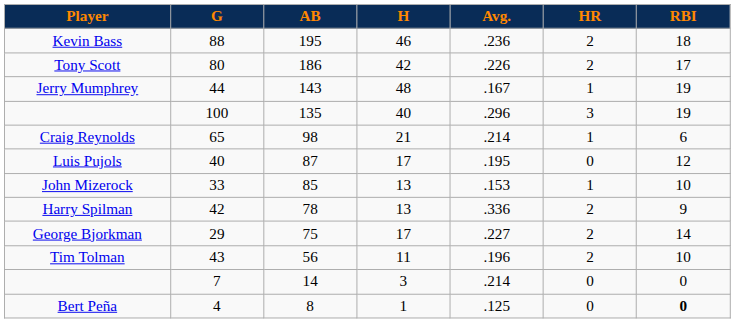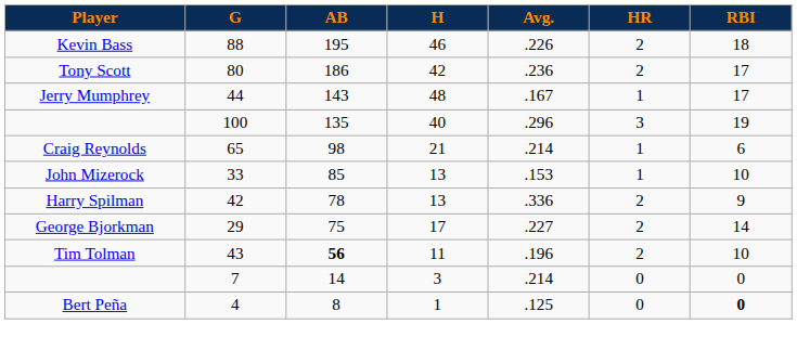Kevin Bass | Avg.: .236 -> .226
Tony Scott | Avg.: .226 -> .236
Jerry Mumphrey | RBI: 19 -> 17
- row: Luis Pujols | 40 | 87 | 17 | .195 | 0 | 12
Tim Tolman | AB: normal -> bold
